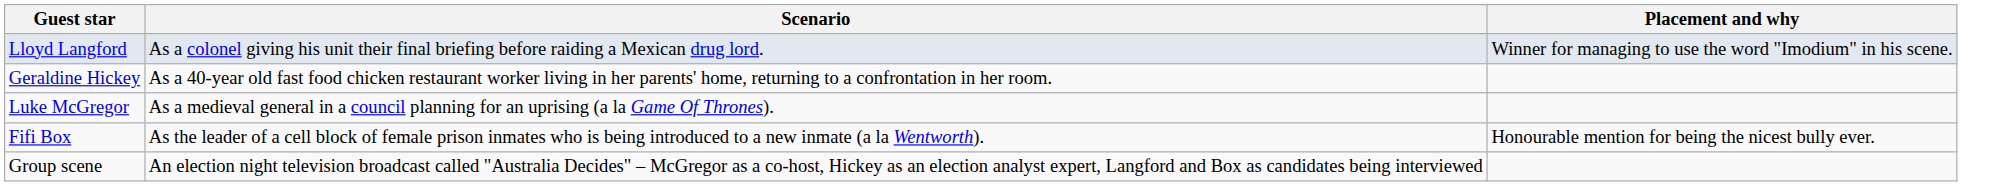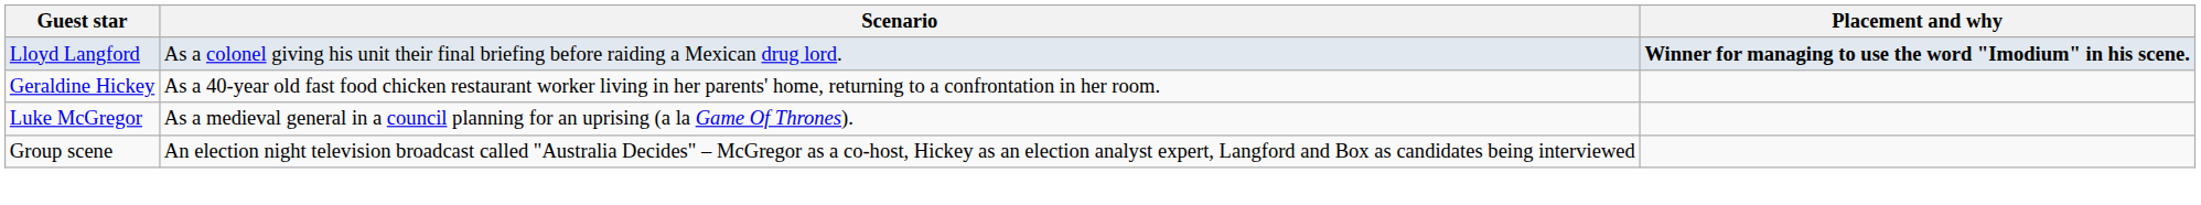Lloyd Langford | Placement and why: normal -> bold
- row: Fifi Box | As the leader of a cell block of female prison inmates who is being introduced to a new inmate (a la Wentworth). | Honourable mention for being the nicest bully ever.
